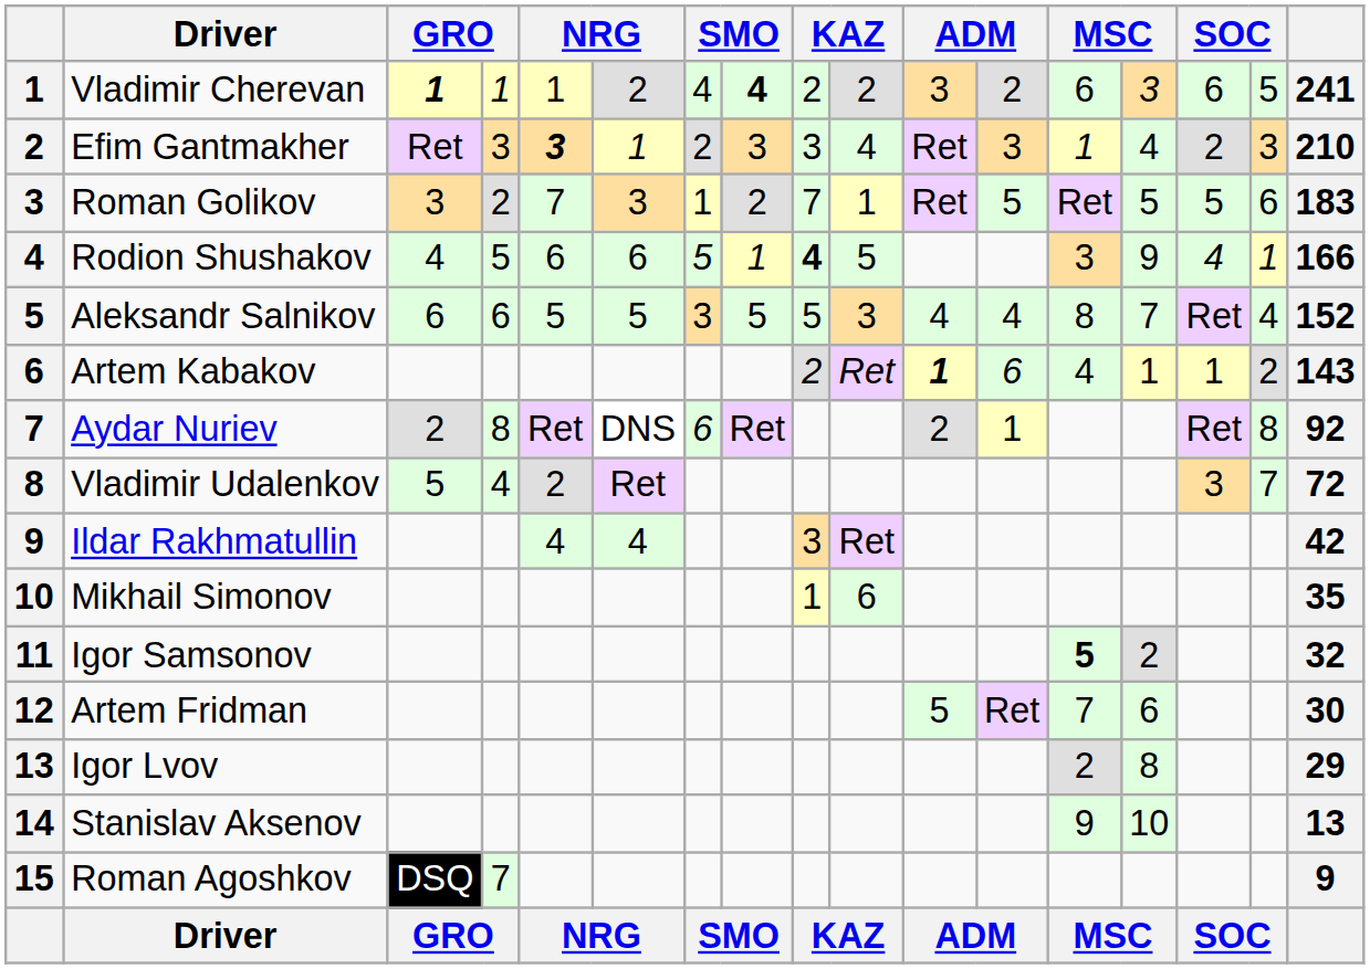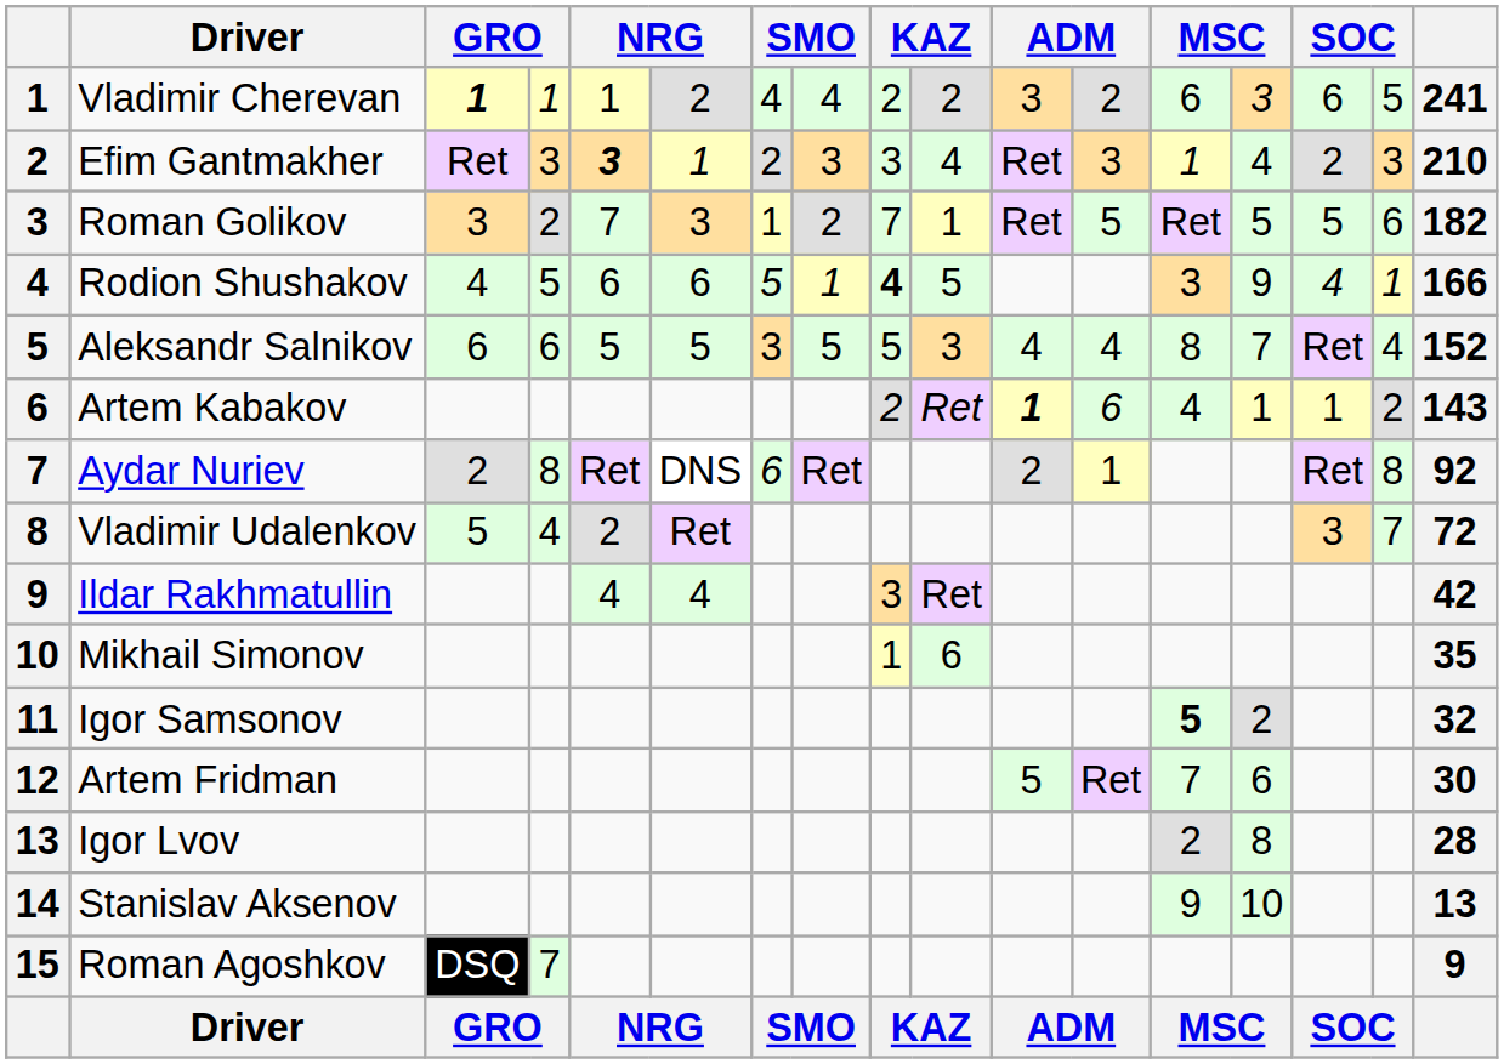Vladimir Cherevan | column 8: bold -> normal
Roman Golikov | column 17: 183 -> 182
Igor Lvov | column 17: 29 -> 28
